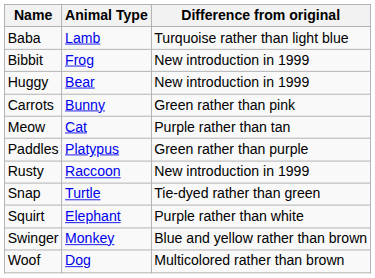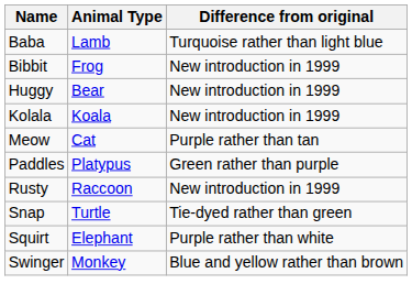- row: Carrots | Bunny | Green rather than pink
+ row: Kolala | Koala | New introduction in 1999
- row: Woof | Dog | Multicolored rather than brown
